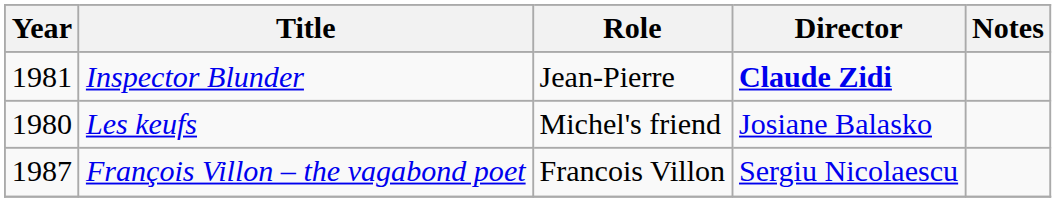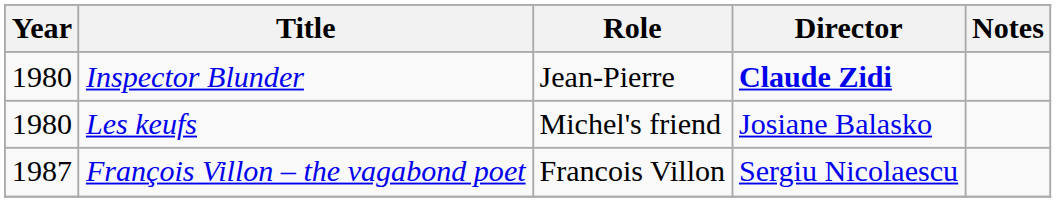Inspector Blunder | Year: 1981 -> 1980
